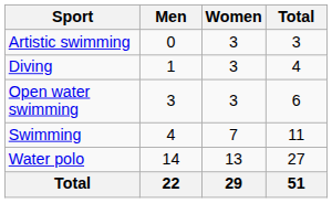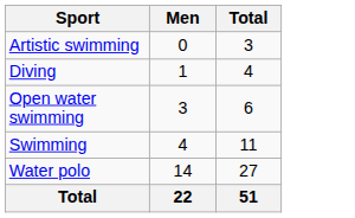- column: Women | 3 | 3 | 3 | 7 | 13 | 29
